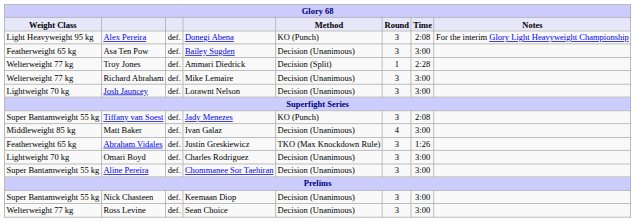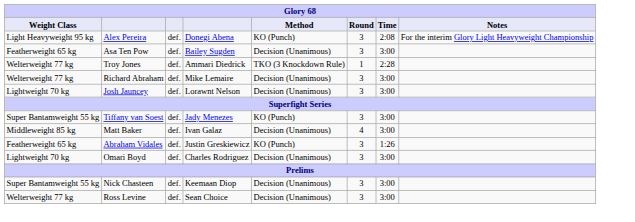Troy Jones | Method: Decision (Split) -> TKO (3 Knockdown Rule)
Tiffany van Soest | Time: 2:08 -> 3:00
Abraham Vidales | Method: TKO (Max Knockdown Rule) -> KO (Punch)
- row: Super Bantamweight 55 kg | Aline Pereira | def. | Chommanee Sor Taehiran | Decision (Unanimous) | 3 | 3:00
